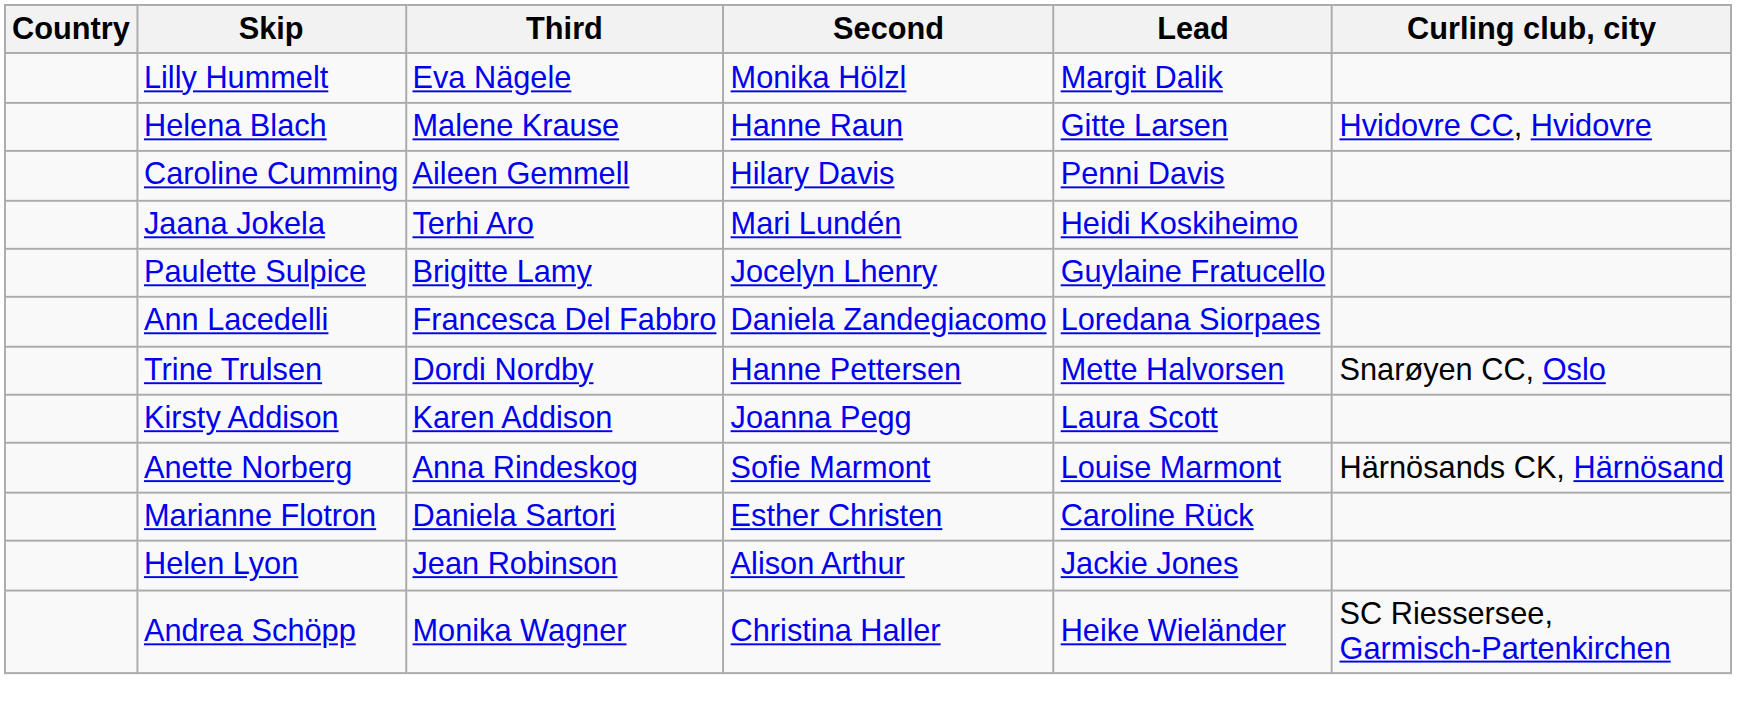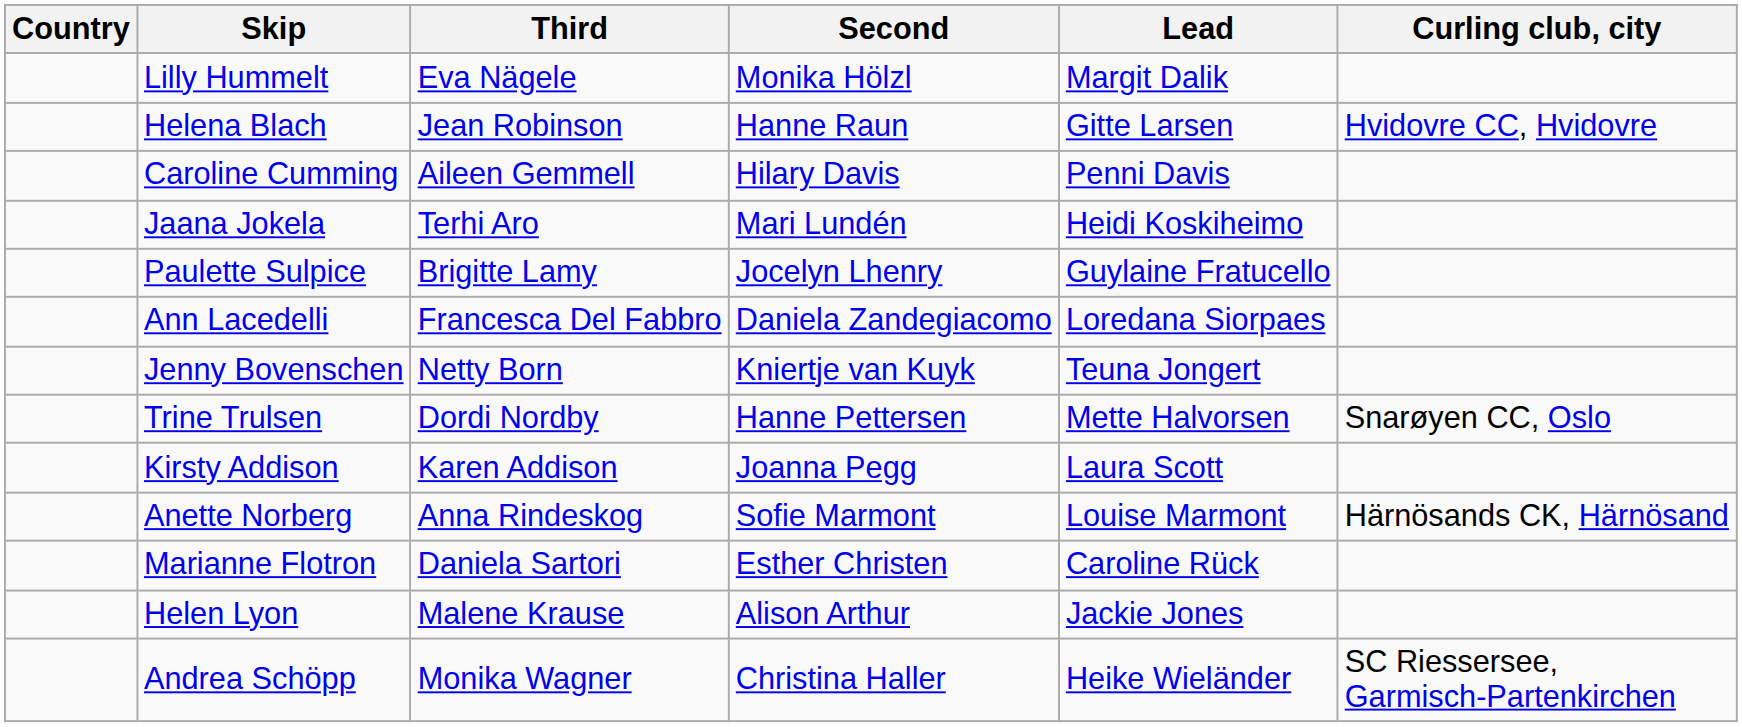Helena Blach | Third: Malene Krause -> Jean Robinson
+ row: Jenny Bovenschen | Netty Born | Kniertje van Kuyk | Teuna Jongert
Helen Lyon | Third: Jean Robinson -> Malene Krause
